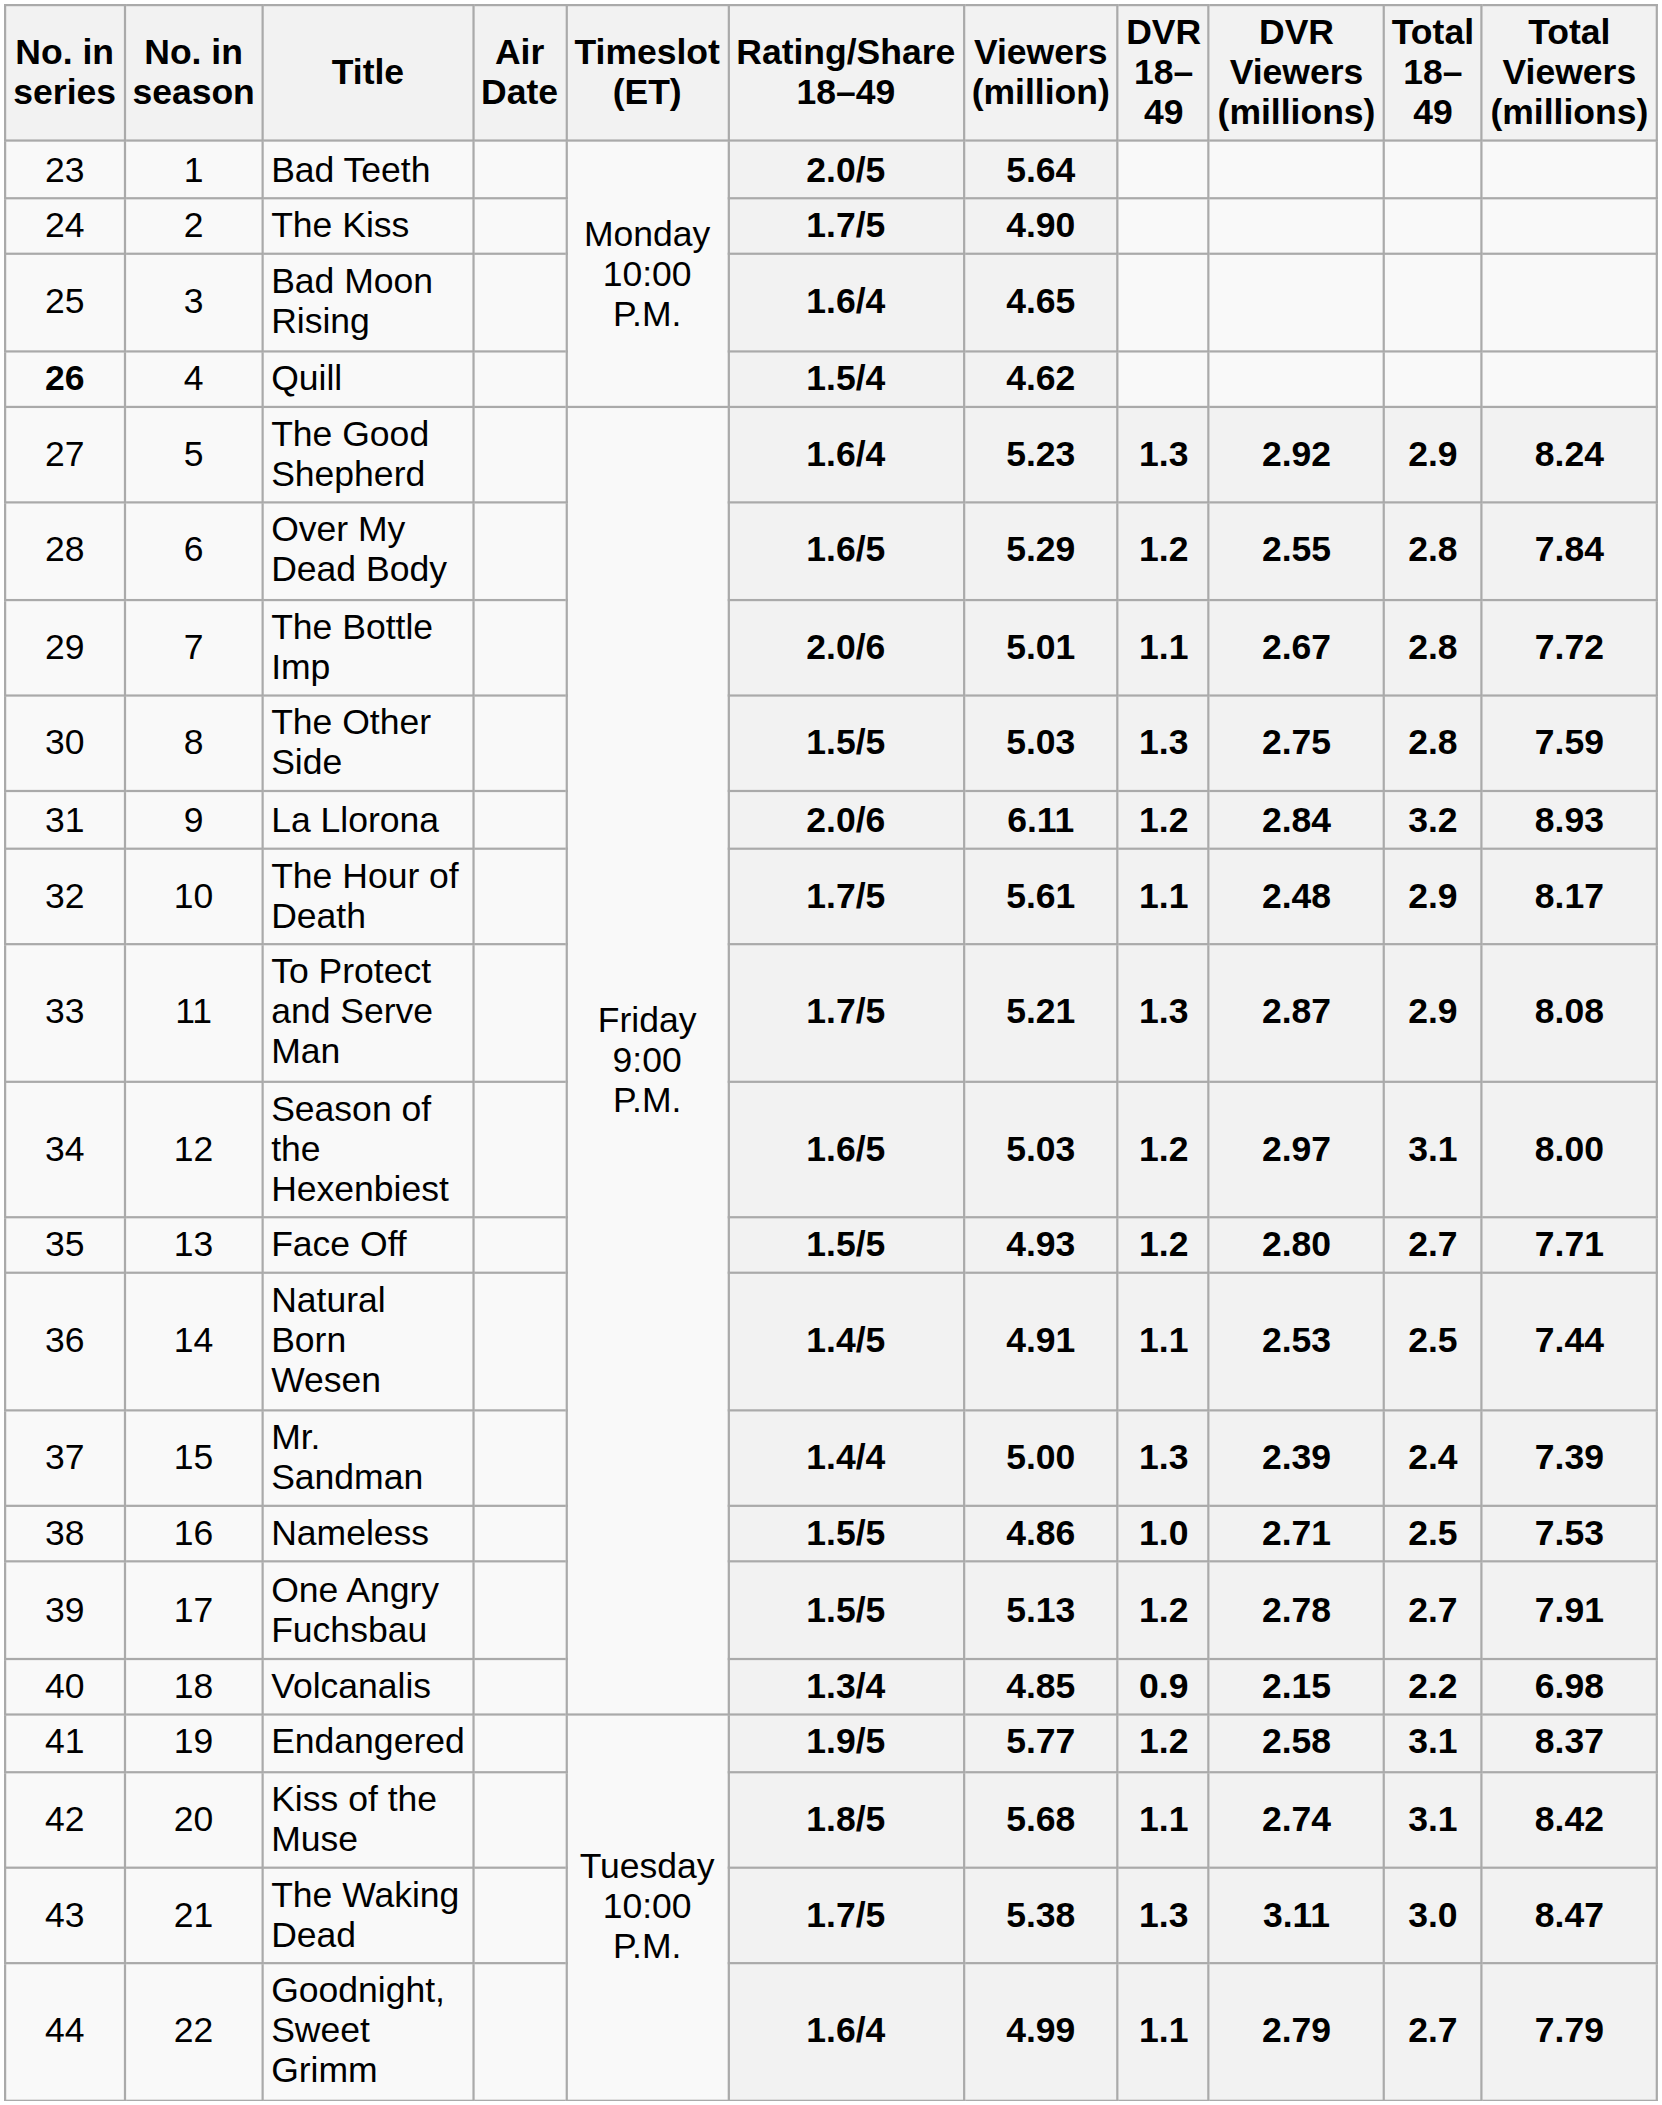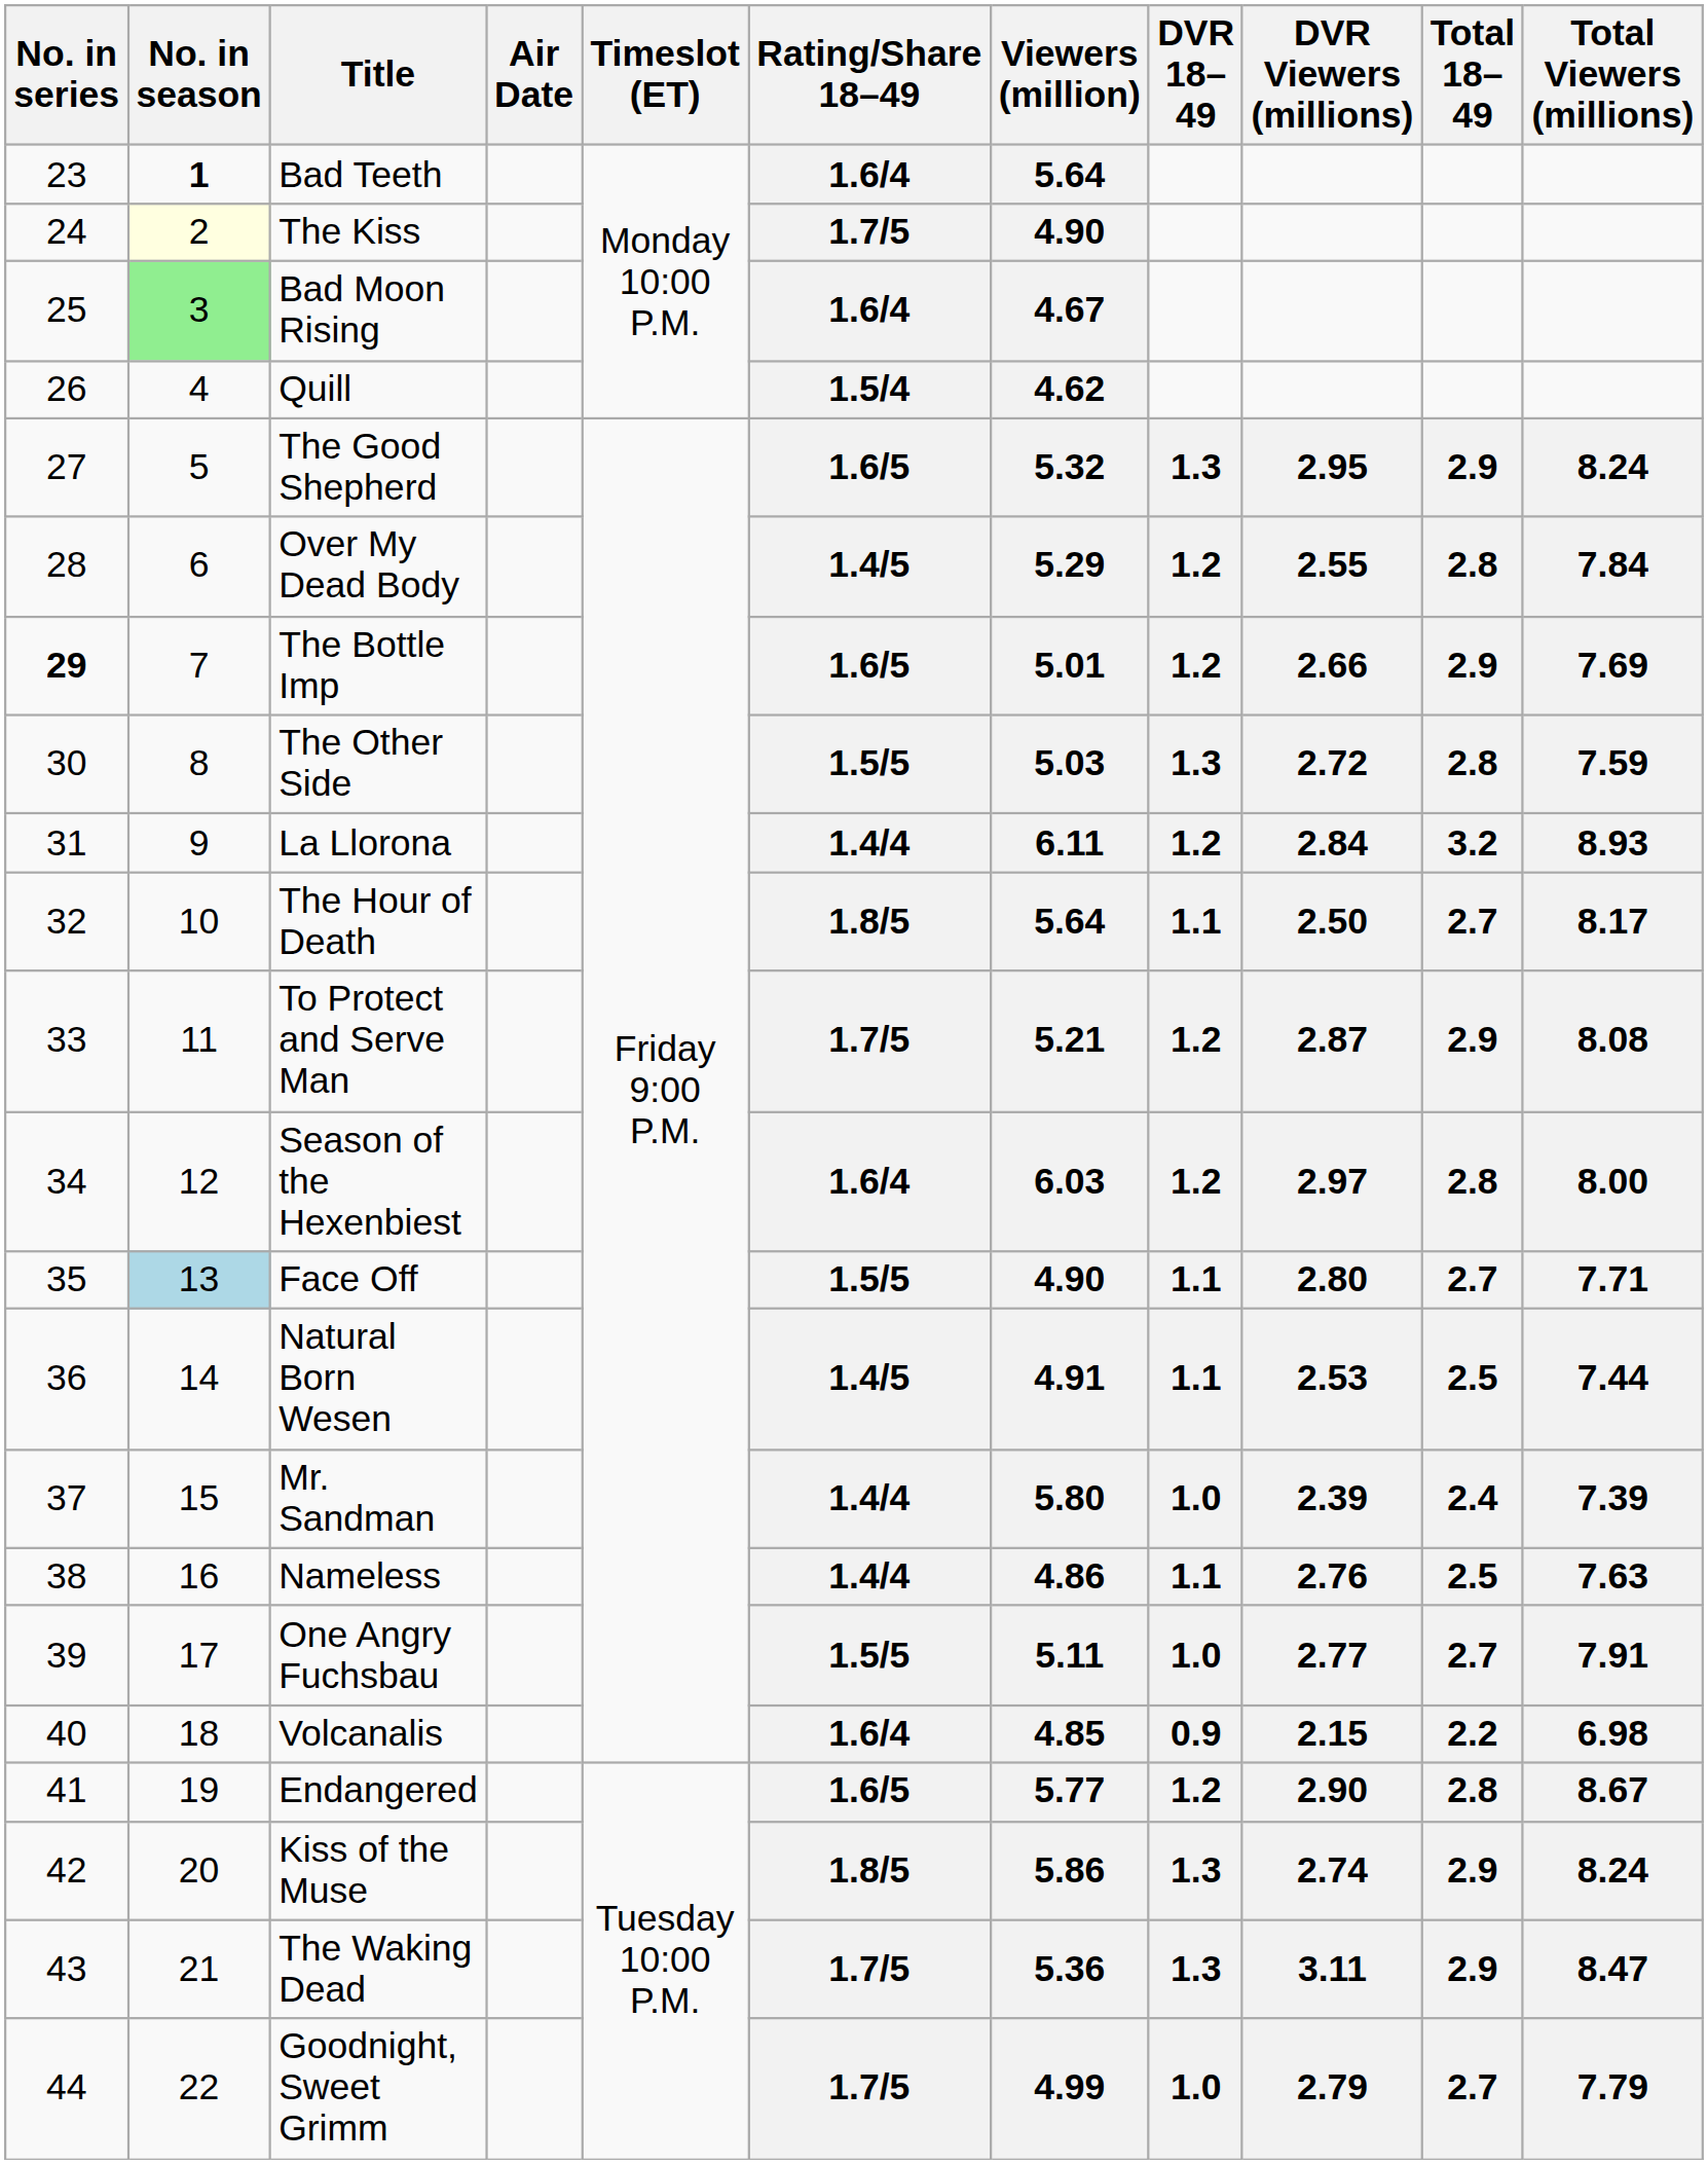Bad Teeth | No. in season: normal -> bold
Bad Teeth | Rating/Share 18–49: 2.0/5 -> 1.6/4
The Kiss | No. in season: no background -> lightyellow background
Bad Moon Rising | No. in season: no background -> lightgreen background
Bad Moon Rising | Viewers (million): 4.65 -> 4.67
Quill | No. in series: bold -> normal
The Good Shepherd | Rating/Share 18–49: 1.6/4 -> 1.6/5
The Good Shepherd | Viewers (million): 5.23 -> 5.32
The Good Shepherd | DVR Viewers (millions): 2.92 -> 2.95
Over My Dead Body | Rating/Share 18–49: 1.6/5 -> 1.4/5
The Bottle Imp | No. in series: normal -> bold
The Bottle Imp | Rating/Share 18–49: 2.0/6 -> 1.6/5
The Bottle Imp | DVR 18–49: 1.1 -> 1.2
The Bottle Imp | DVR Viewers (millions): 2.67 -> 2.66
The Bottle Imp | Total 18–49: 2.8 -> 2.9
The Bottle Imp | Total Viewers (millions): 7.72 -> 7.69
The Other Side | DVR Viewers (millions): 2.75 -> 2.72
La Llorona | Rating/Share 18–49: 2.0/6 -> 1.4/4
The Hour of Death | Rating/Share 18–49: 1.7/5 -> 1.8/5
The Hour of Death | Viewers (million): 5.61 -> 5.64
The Hour of Death | DVR Viewers (millions): 2.48 -> 2.50
The Hour of Death | Total 18–49: 2.9 -> 2.7
To Protect and Serve Man | DVR 18–49: 1.3 -> 1.2
Season of the Hexenbiest | Rating/Share 18–49: 1.6/5 -> 1.6/4
Season of the Hexenbiest | Viewers (million): 5.03 -> 6.03
Season of the Hexenbiest | Total 18–49: 3.1 -> 2.8
Face Off | No. in season: no background -> lightblue background
Face Off | Viewers (million): 4.93 -> 4.90
Face Off | DVR 18–49: 1.2 -> 1.1
Mr. Sandman | Viewers (million): 5.00 -> 5.80
Mr. Sandman | DVR 18–49: 1.3 -> 1.0
Nameless | Rating/Share 18–49: 1.5/5 -> 1.4/4
Nameless | DVR 18–49: 1.0 -> 1.1
Nameless | DVR Viewers (millions): 2.71 -> 2.76
Nameless | Total Viewers (millions): 7.53 -> 7.63
One Angry Fuchsbau | Viewers (million): 5.13 -> 5.11
One Angry Fuchsbau | DVR 18–49: 1.2 -> 1.0
One Angry Fuchsbau | DVR Viewers (millions): 2.78 -> 2.77
Volcanalis | Rating/Share 18–49: 1.3/4 -> 1.6/4
Endangered | Rating/Share 18–49: 1.9/5 -> 1.6/5
Endangered | DVR Viewers (millions): 2.58 -> 2.90
Endangered | Total 18–49: 3.1 -> 2.8
Endangered | Total Viewers (millions): 8.37 -> 8.67
Kiss of the Muse | Viewers (million): 5.68 -> 5.86
Kiss of the Muse | DVR 18–49: 1.1 -> 1.3
Kiss of the Muse | Total 18–49: 3.1 -> 2.9
Kiss of the Muse | Total Viewers (millions): 8.42 -> 8.24
The Waking Dead | Viewers (million): 5.38 -> 5.36
The Waking Dead | Total 18–49: 3.0 -> 2.9
Goodnight, Sweet Grimm | Rating/Share 18–49: 1.6/4 -> 1.7/5
Goodnight, Sweet Grimm | DVR 18–49: 1.1 -> 1.0
